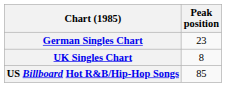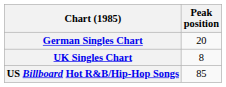German Singles Chart | Peak position: 23 -> 20
